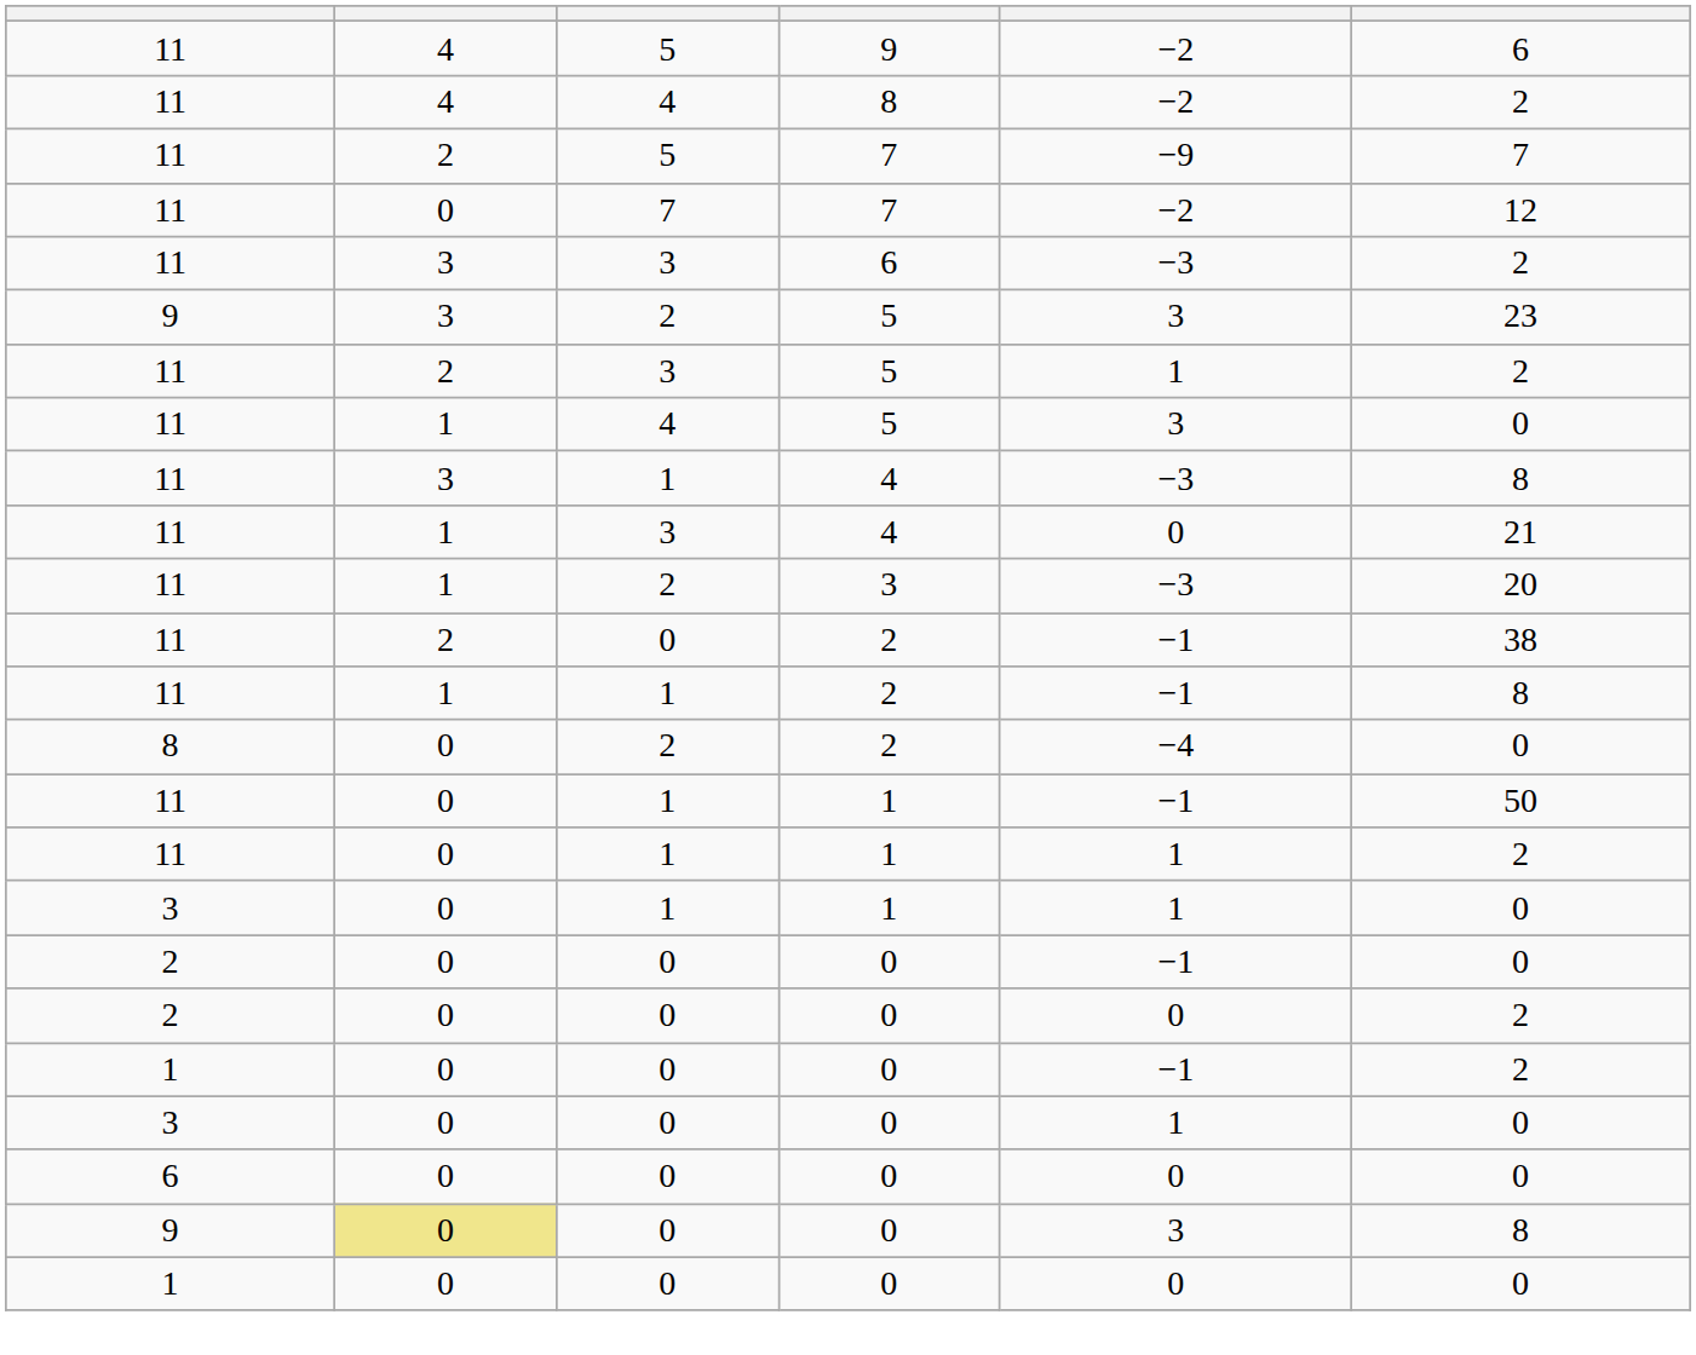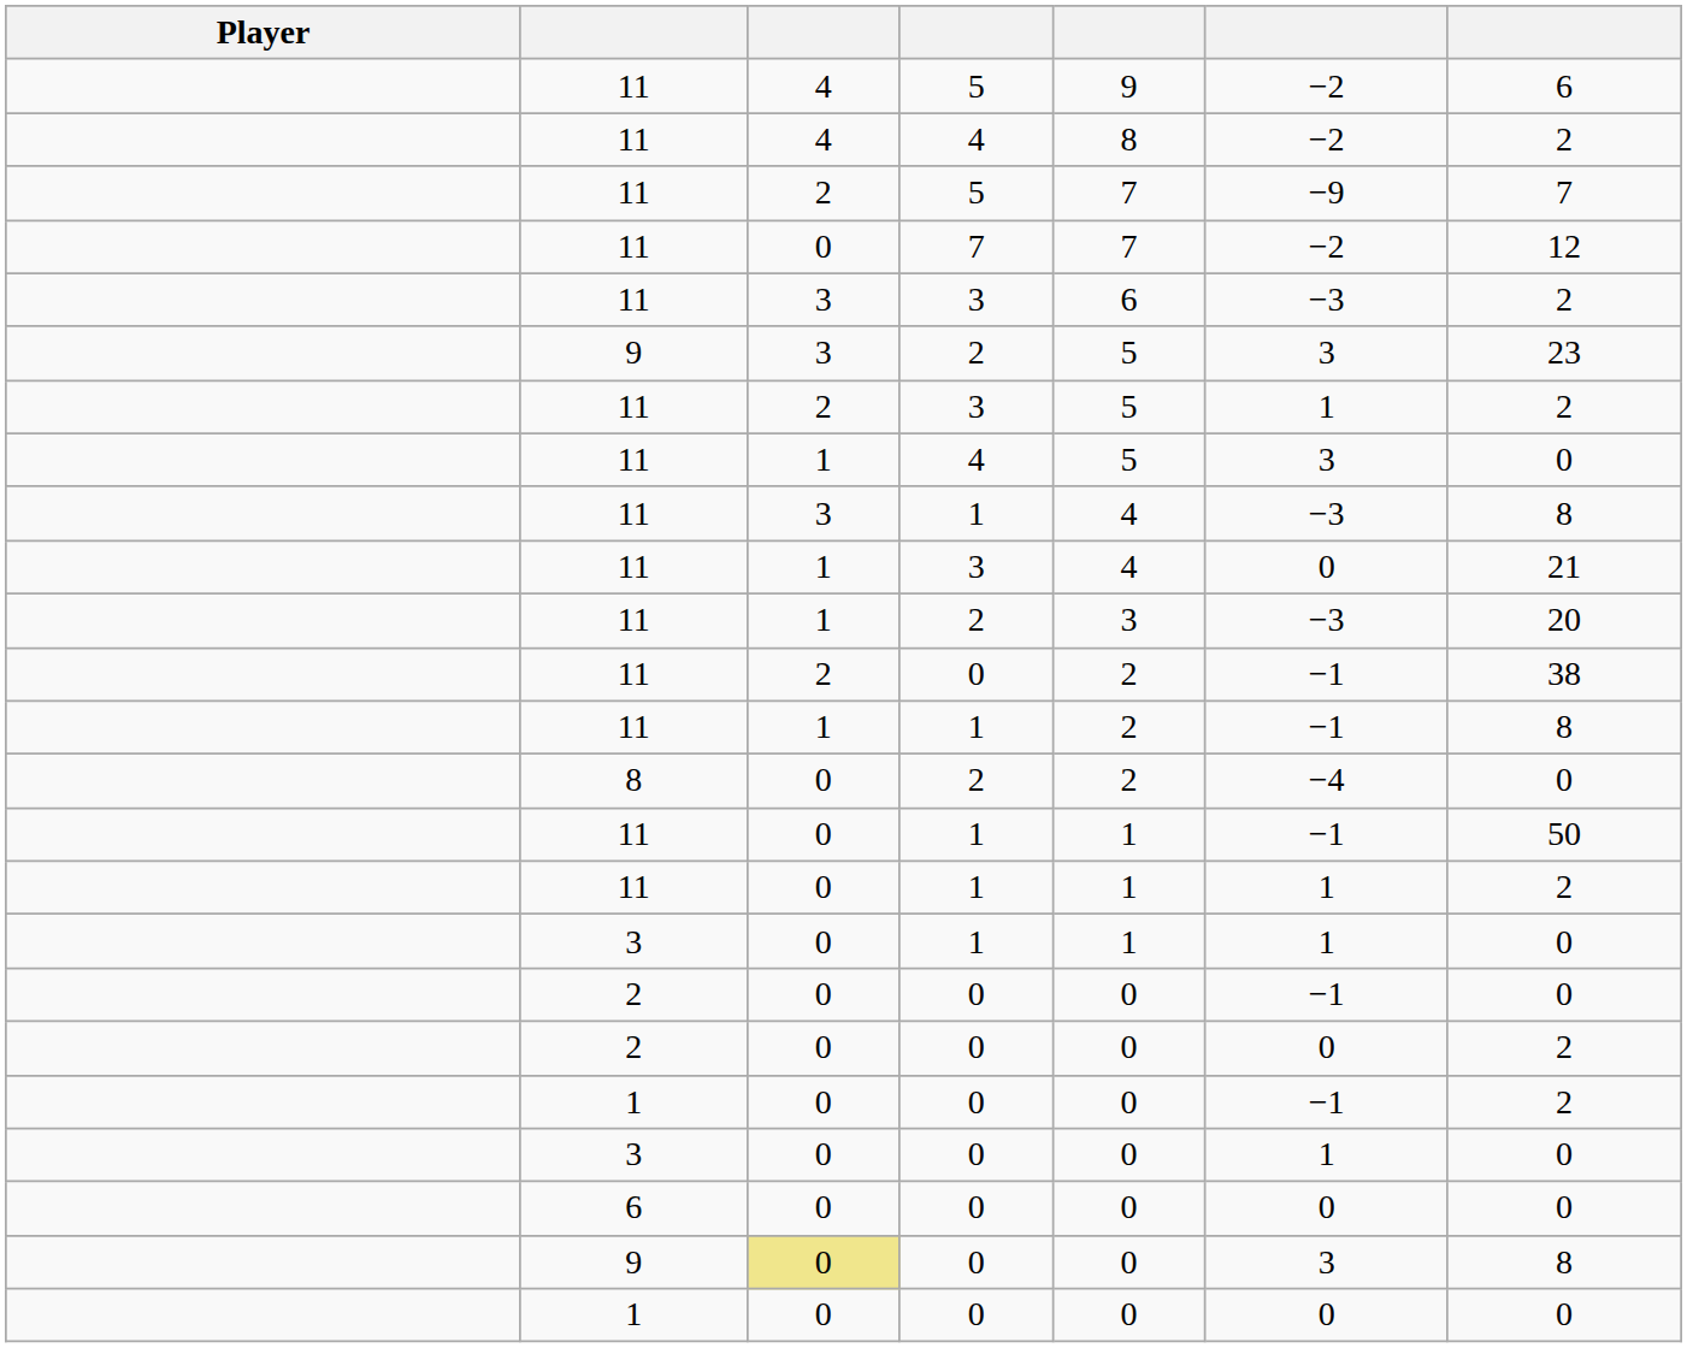+ column: Player
